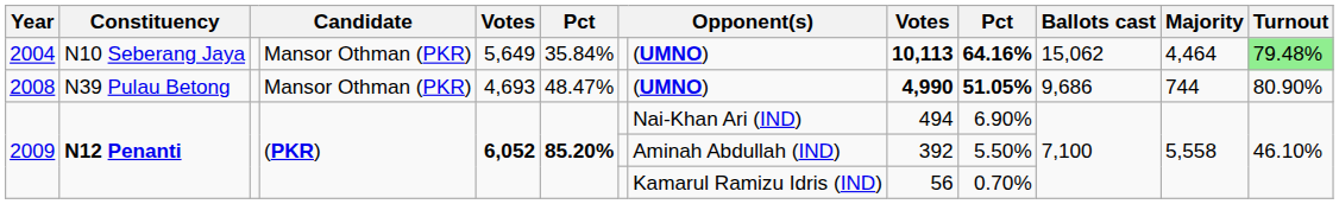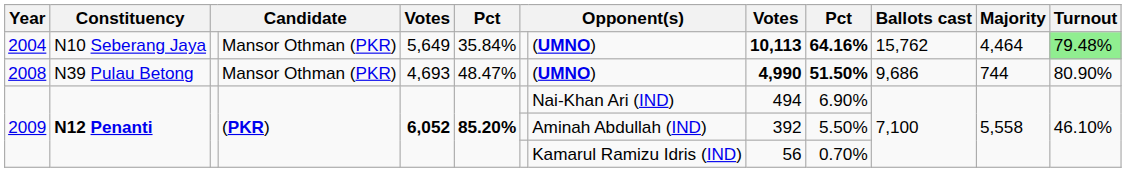2004 | Ballots cast: 15,062 -> 15,762
2008 | column 10: 51.05% -> 51.50%
